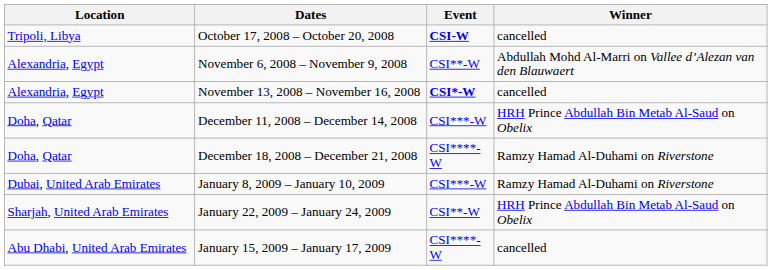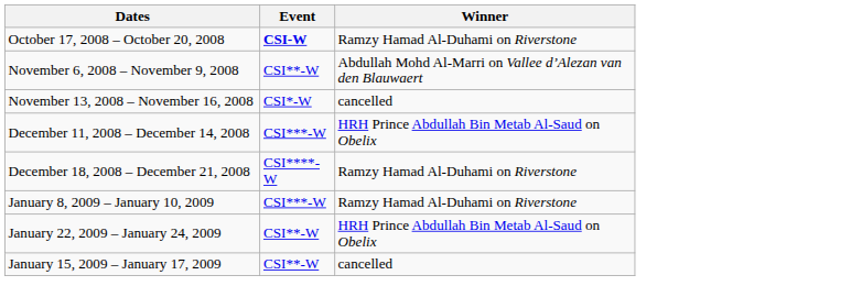- column: Location | Tripoli, Libya | Alexandria, Egypt | Alexandria, Egypt | Doha, Qatar | Doha, Qatar | Dubai, United Arab Emirates | Sharjah, United Arab Emirates | Abu Dhabi, United Arab Emirates
October 17, 2008 – October 20, 2008 | Winner: cancelled -> Ramzy Hamad Al-Duhami on Riverstone
November 13, 2008 – November 16, 2008 | Event: bold -> normal
January 15, 2009 – January 17, 2009 | Event: CSI****-W -> CSI**-W
